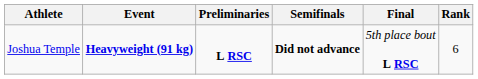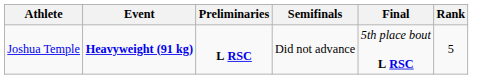Joshua Temple | Semifinals: bold -> normal
Joshua Temple | Rank: 6 -> 5
